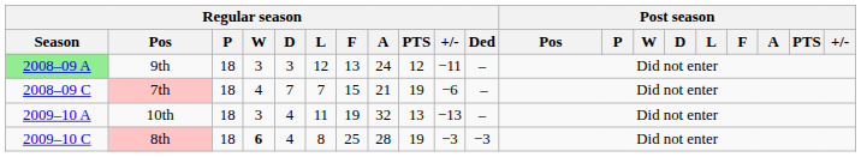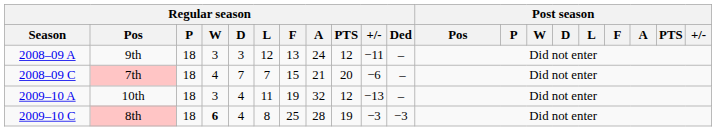9th | Regular season / Season: lightgreen background -> no background
7th | Regular season / PTS: 19 -> 20
10th | Regular season / PTS: 13 -> 12
